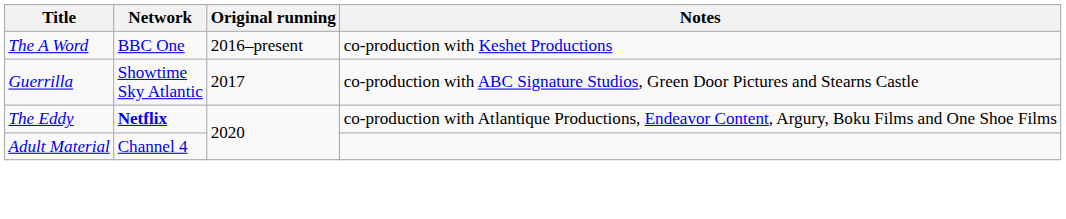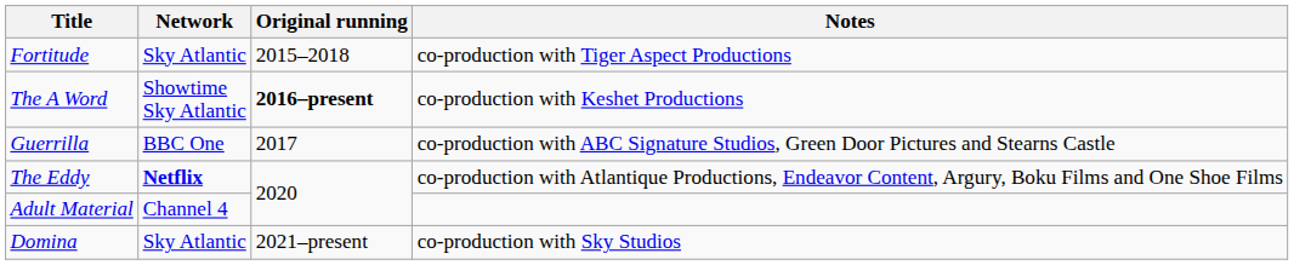+ row: Fortitude | Sky Atlantic | 2015–2018 | co-production with Tiger Aspect Productions
The A Word | Network: BBC One -> Showtime Sky Atlantic
The A Word | Original running: normal -> bold
Guerrilla | Network: Showtime Sky Atlantic -> BBC One
+ row: Domina | Sky Atlantic | 2021–present | co-production with Sky Studios
